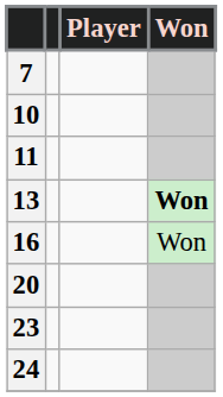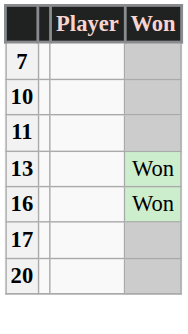13 | Won: bold -> normal
+ row: 17
- row: 23
- row: 24
